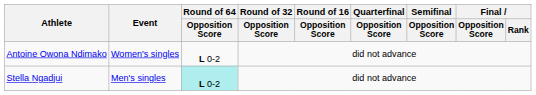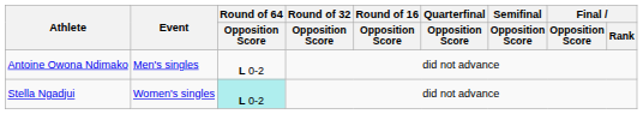Antoine Owona Ndimako | Event: Women's singles -> Men's singles
Stella Ngadjui | Event: Men's singles -> Women's singles
